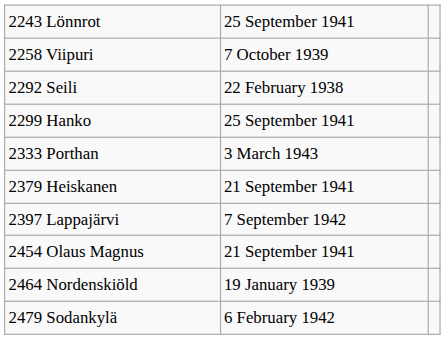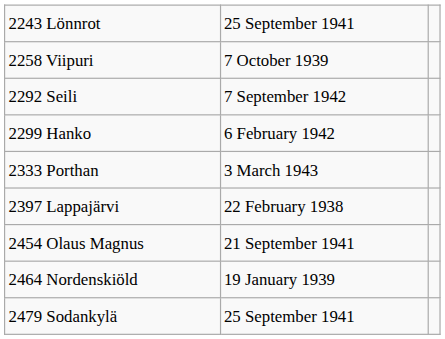2292 Seili | column 2: 22 February 1938 -> 7 September 1942
2299 Hanko | column 2: 25 September 1941 -> 6 February 1942
- row: 2379 Heiskanen | 21 September 1941
2397 Lappajärvi | column 2: 7 September 1942 -> 22 February 1938
2479 Sodankylä | column 2: 6 February 1942 -> 25 September 1941
